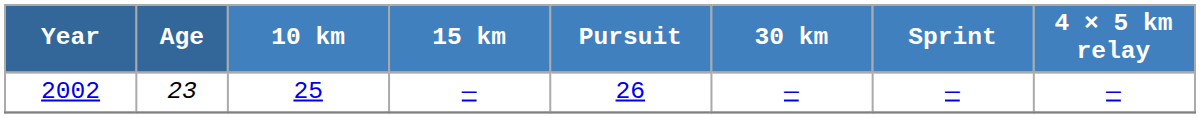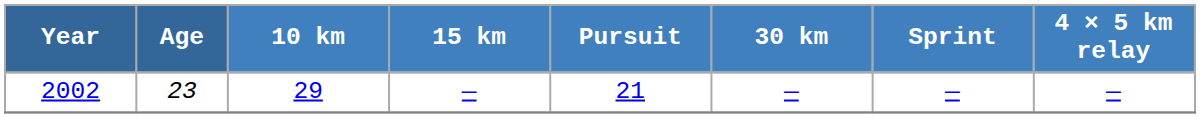2002 | 10 km: 25 -> 29
2002 | Pursuit: 26 -> 21
